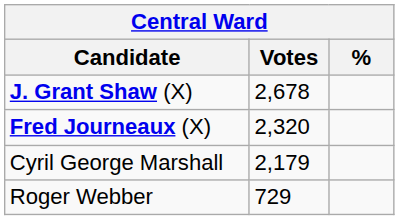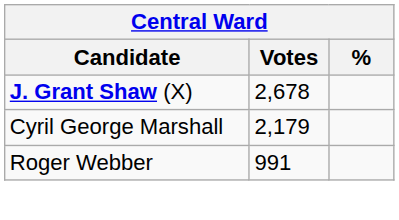- row: Fred Journeaux (X) | 2,320
Roger Webber | Votes: 729 -> 991
